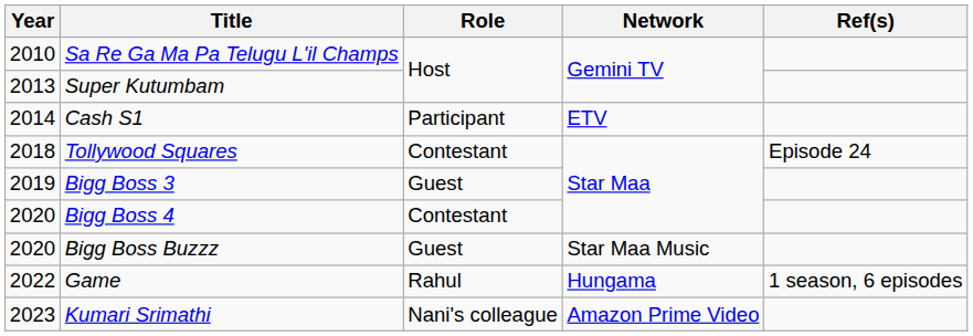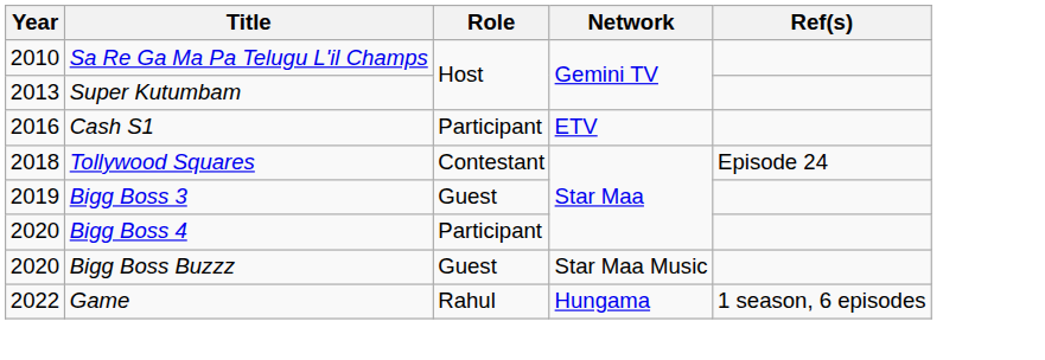Cash S1 | Year: 2014 -> 2016
Bigg Boss 4 | Role: Contestant -> Participant
- row: 2023 | Kumari Srimathi | Nani's colleague | Amazon Prime Video
